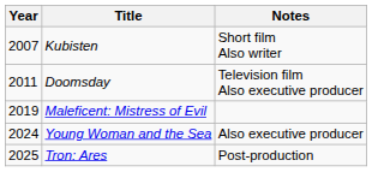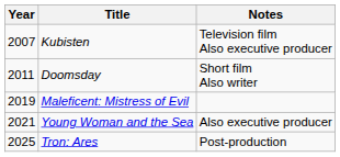Kubisten | Notes: Short film Also writer -> Television film Also executive producer
Doomsday | Notes: Television film Also executive producer -> Short film Also writer
Young Woman and the Sea | Year: 2024 -> 2021
